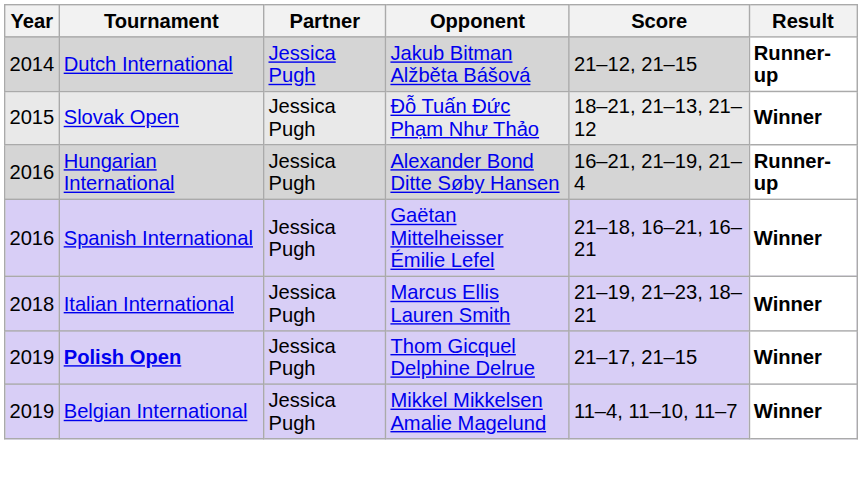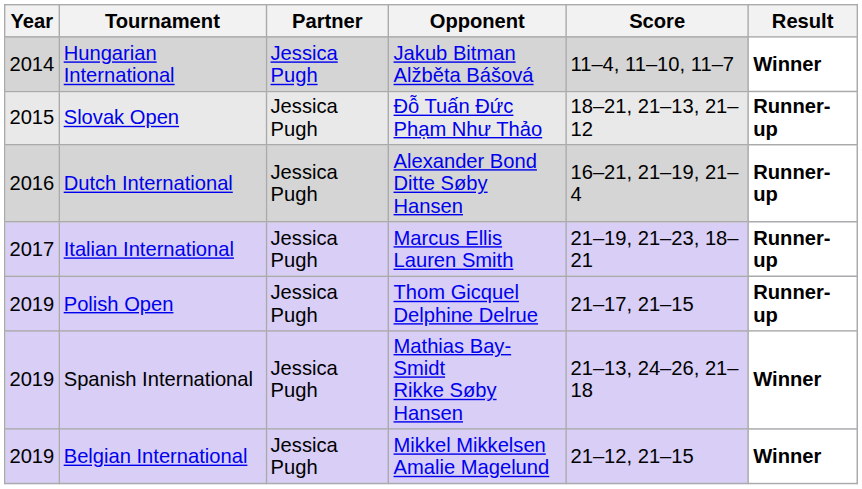Jakub Bitman Alžběta Bášová | Tournament: Dutch International -> Hungarian International
Jakub Bitman Alžběta Bášová | Score: 21–12, 21–15 -> 11–4, 11–10, 11–7
Jakub Bitman Alžběta Bášová | Result: Runner-up -> Winner
Đỗ Tuấn Đức Phạm Như Thảo | Result: Winner -> Runner-up
Alexander Bond Ditte Søby Hansen | Tournament: Hungarian International -> Dutch International
- row: 2016 | Spanish International | Jessica Pugh | Gaëtan Mittelheisser Émilie Lefel | 21–18, 16–21, 16–21 | Winner
Marcus Ellis Lauren Smith | Year: 2018 -> 2017
Marcus Ellis Lauren Smith | Result: Winner -> Runner-up
Thom Gicquel Delphine Delrue | Tournament: bold -> normal
Thom Gicquel Delphine Delrue | Result: Winner -> Runner-up
+ row: 2019 | Spanish International | Jessica Pugh | Mathias Bay-Smidt Rikke Søby Hansen | 21–13, 24–26, 21–18 | Winner
Mikkel Mikkelsen Amalie Magelund | Score: 11–4, 11–10, 11–7 -> 21–12, 21–15
